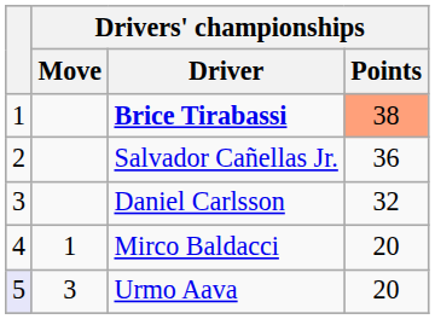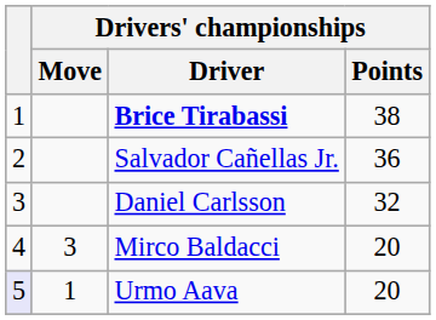Brice Tirabassi | Drivers' championships / Points: lightsalmon background -> no background
Mirco Baldacci | Drivers' championships / Move: 1 -> 3
Urmo Aava | Drivers' championships / Move: 3 -> 1
